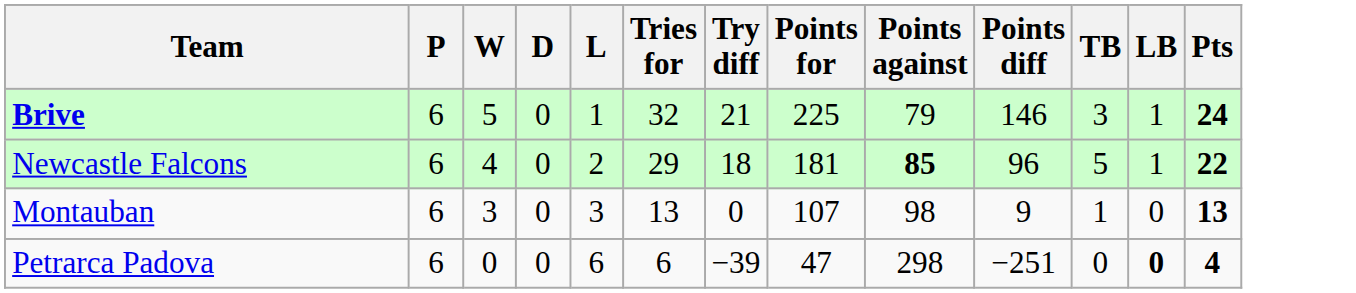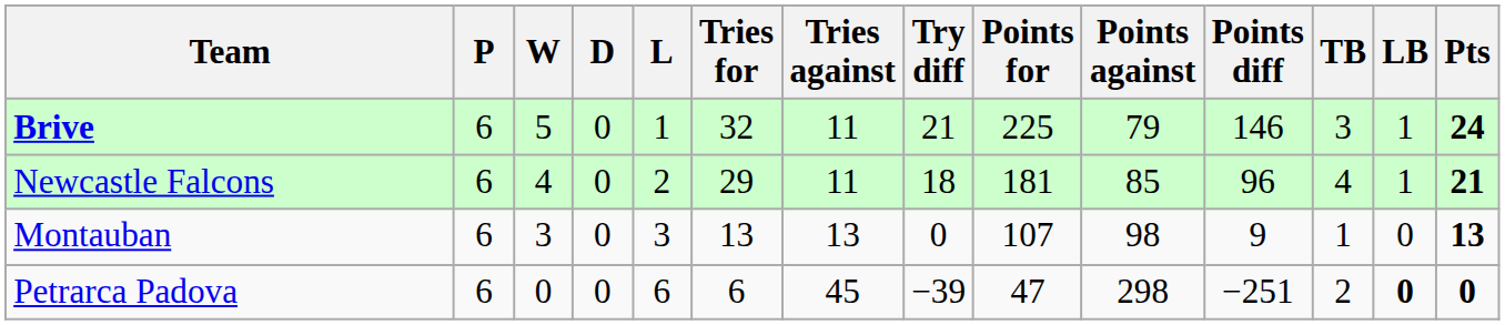+ column: Tries against | 11 | 11 | 13 | 45
Newcastle Falcons | Points against: bold -> normal
Newcastle Falcons | TB: 5 -> 4
Newcastle Falcons | Pts: 22 -> 21
Petrarca Padova | TB: 0 -> 2
Petrarca Padova | Pts: 4 -> 0
